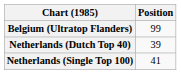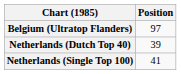Belgium (Ultratop Flanders) | Position: 99 -> 97
